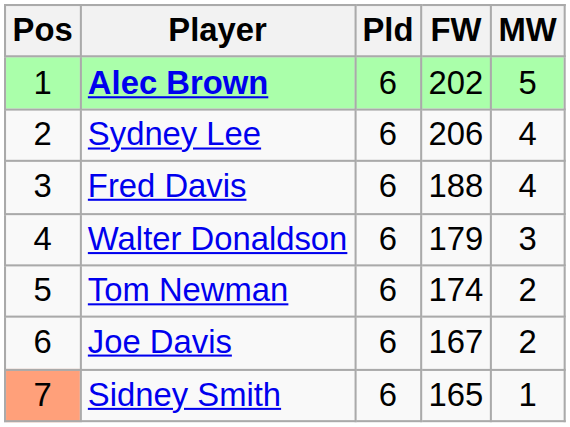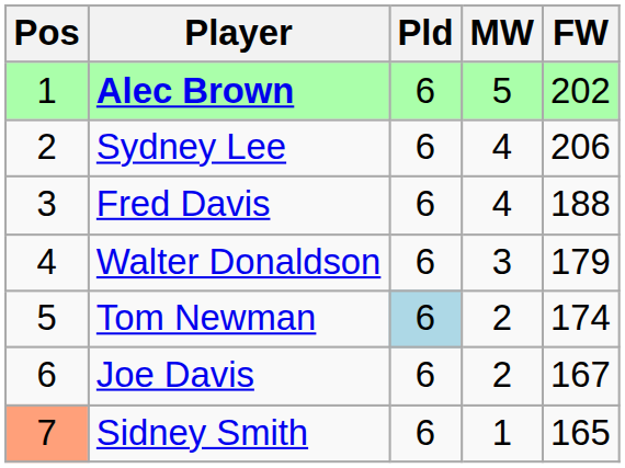columns swapped: MW <-> FW
Tom Newman | Pld: no background -> lightblue background
